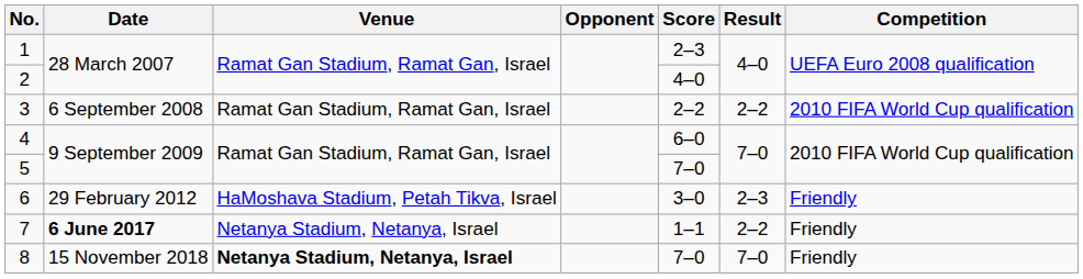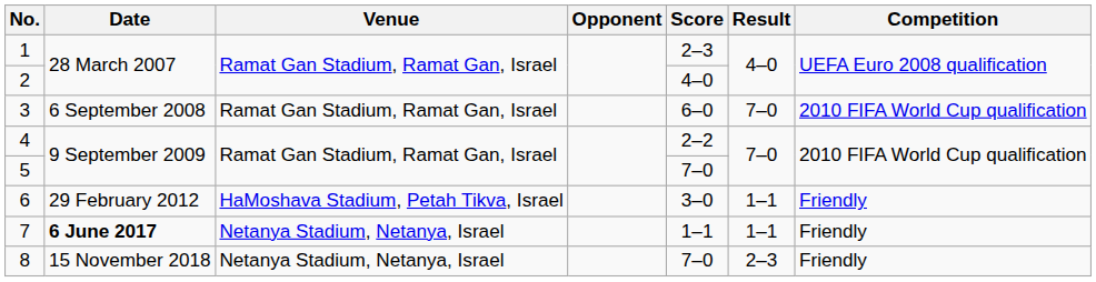3 | Score: 2–2 -> 6–0
3 | Result: 2–2 -> 7–0
4 | Score: 6–0 -> 2–2
6 | Result: 2–3 -> 1–1
7 | Result: 2–2 -> 1–1
8 | Venue: bold -> normal
8 | Result: 7–0 -> 2–3
